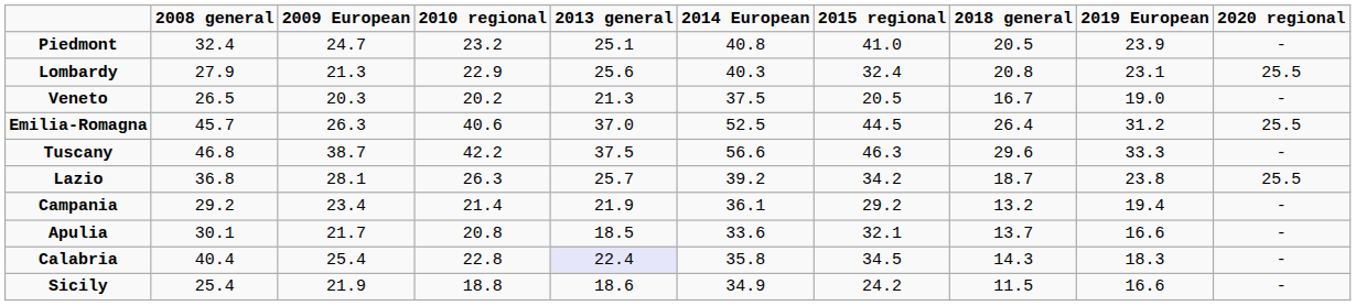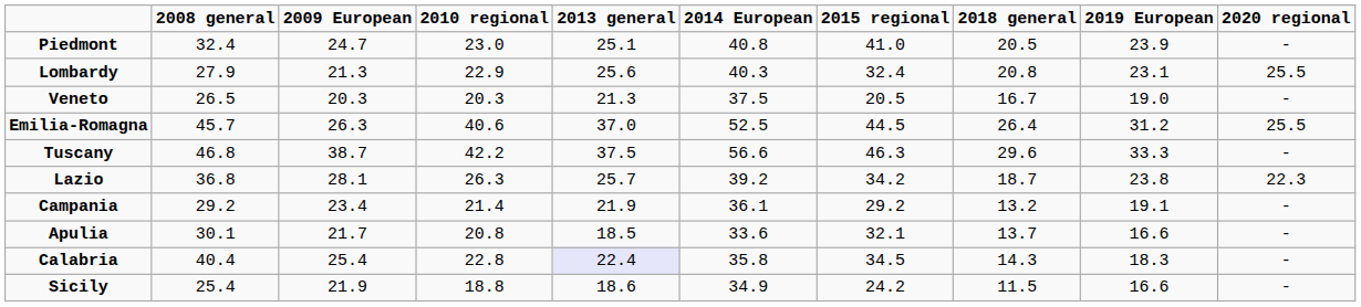Piedmont | 2010 regional: 23.2 -> 23.0
Veneto | 2010 regional: 20.2 -> 20.3
Lazio | 2020 regional: 25.5 -> 22.3
Campania | 2019 European: 19.4 -> 19.1
